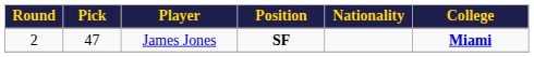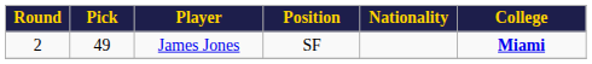James Jones | Pick: 47 -> 49
James Jones | Position: bold -> normal
